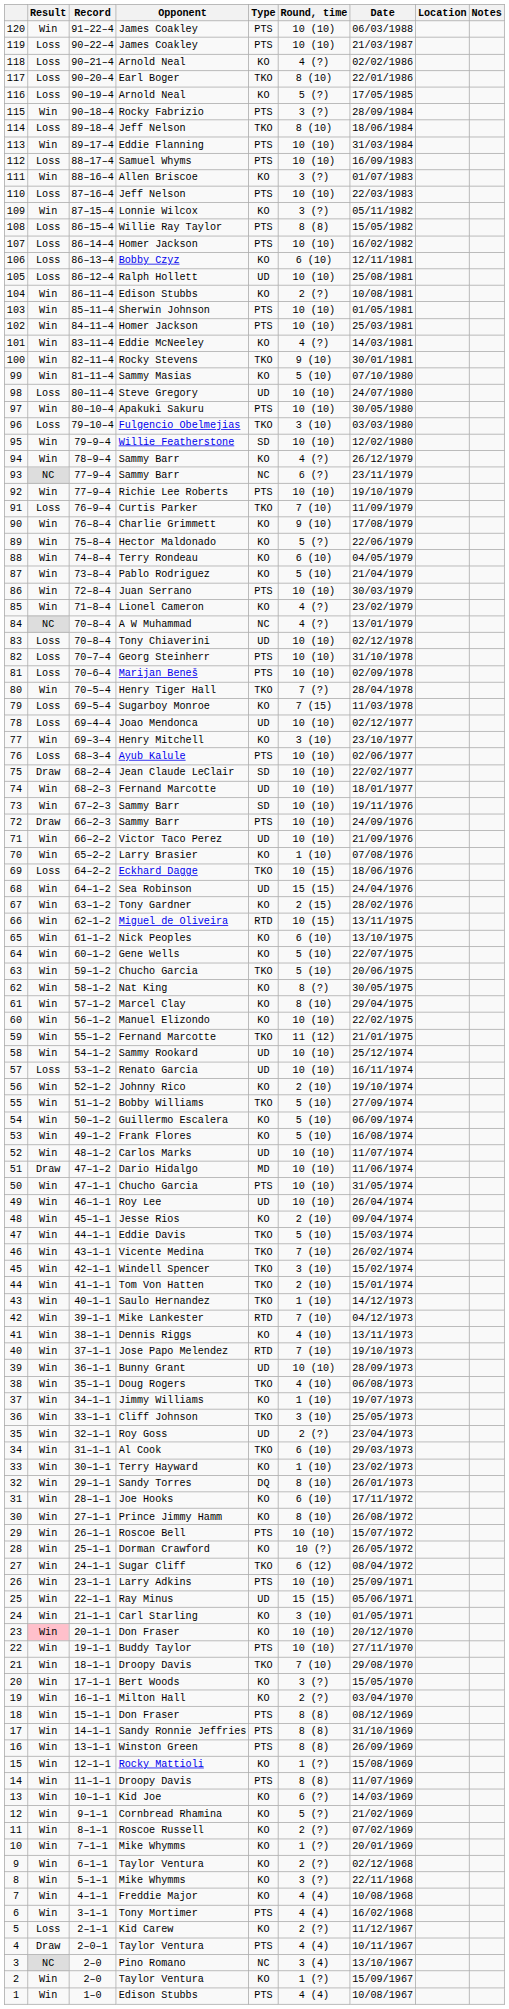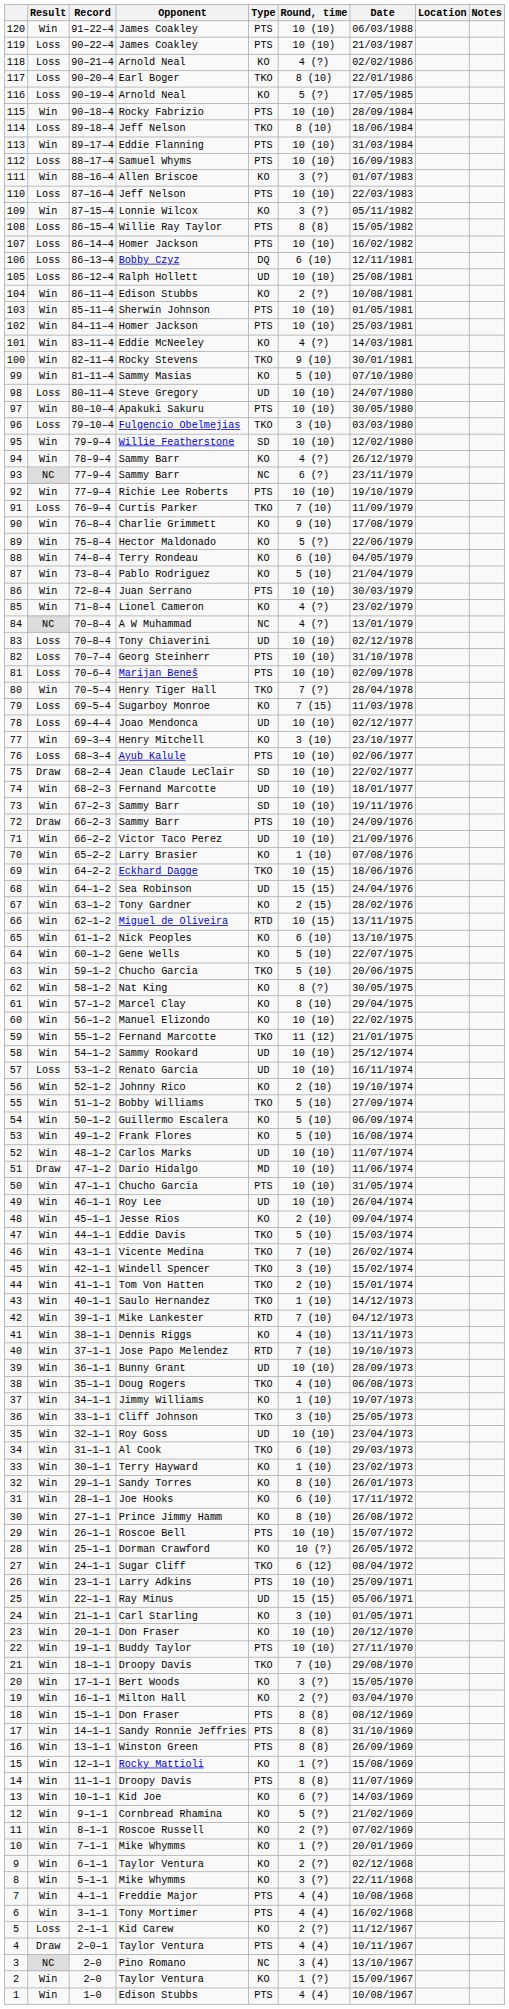115 | Round, time: 3 (?) -> 10 (10)
106 | Type: KO -> DQ
69 | Result: Loss -> Win
35 | Round, time: 2 (?) -> 10 (10)
32 | Type: DQ -> KO
23 | Result: pink background -> no background
7 | Type: KO -> PTS
